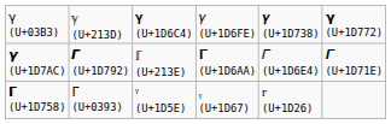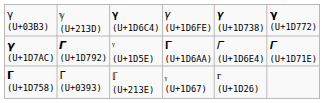𝞬 (U+1D7AC) | column 3: ℾ (U+213E) -> ᵞ (U+1D5E)
𝝘 (U+1D758) | column 3: ᵞ (U+1D5E) -> ℾ (U+213E)
